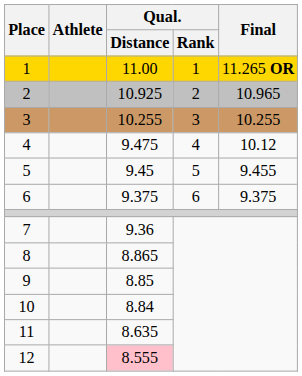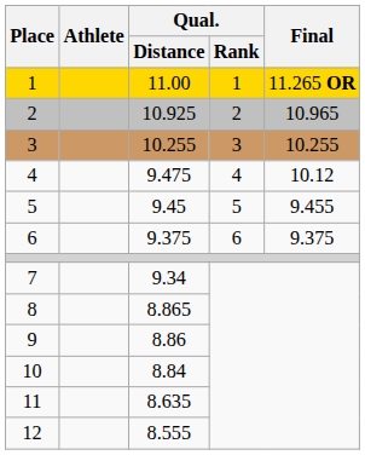7 | Qual. / Distance: 9.36 -> 9.34
9 | Qual. / Distance: 8.85 -> 8.86
12 | Qual. / Distance: pink background -> no background
